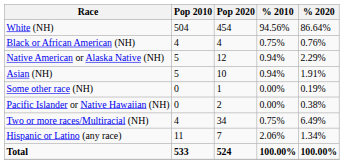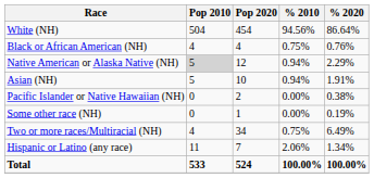Native American or Alaska Native (NH) | Pop 2010: no background -> lightgrey background
rows swapped: Pacific Islander or Native Hawaiian (NH) <-> Some other race (NH)
